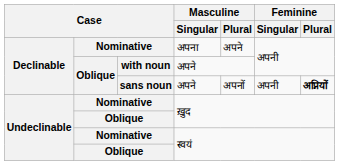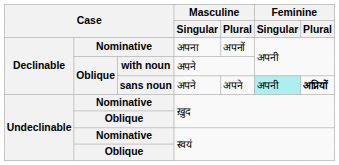अपना | Masculine / Plural: अपने -> अपनों
sans noun / अपने | Masculine / Plural: अपनों -> अपने
sans noun / अपने | Feminine / Singular: no background -> paleturquoise background
